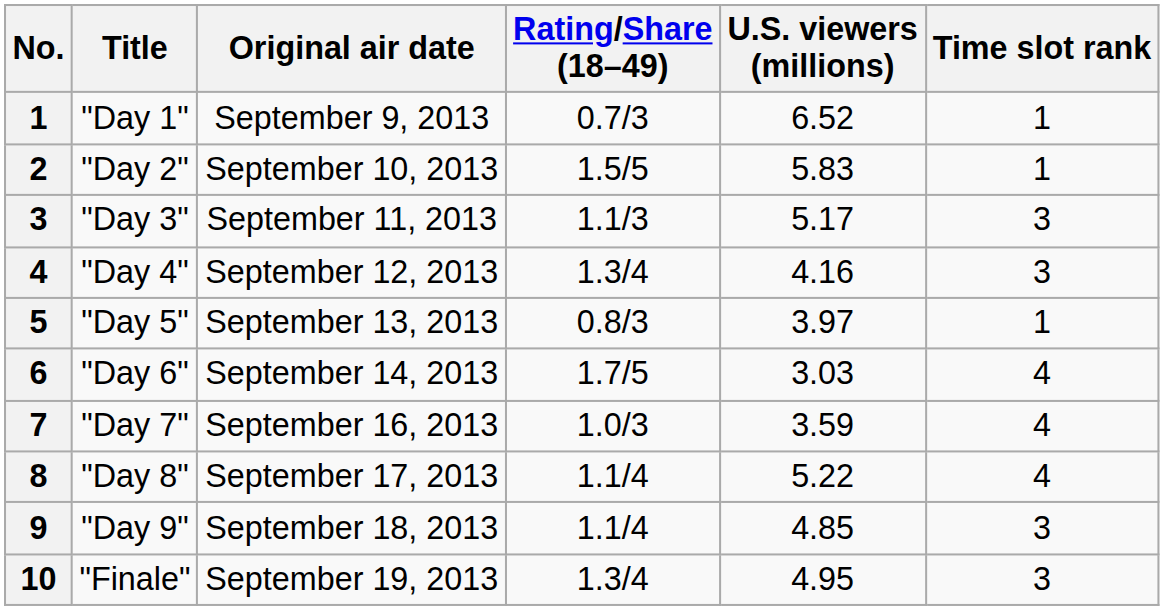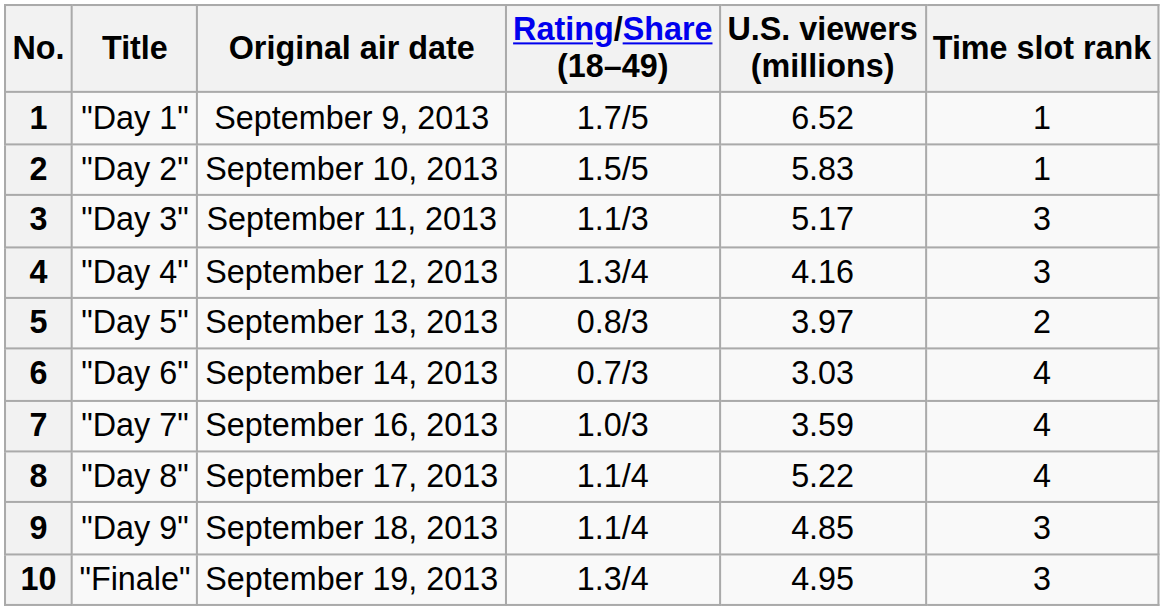"Day 1" | Rating/Share (18–49): 0.7/3 -> 1.7/5
"Day 5" | Time slot rank: 1 -> 2
"Day 6" | Rating/Share (18–49): 1.7/5 -> 0.7/3
